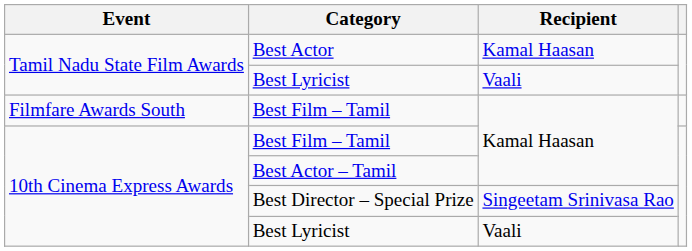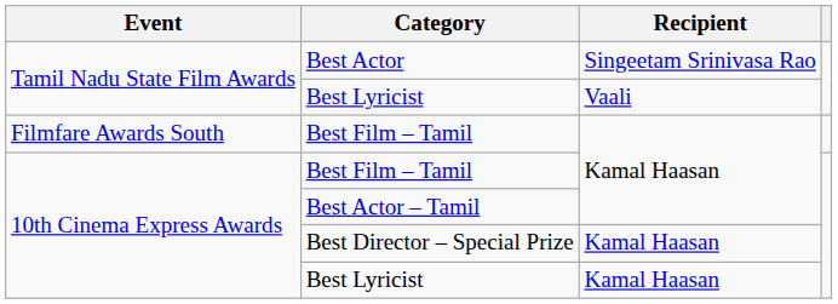Best Actor | Recipient: Kamal Haasan -> Singeetam Srinivasa Rao
Best Director – Special Prize | Recipient: Singeetam Srinivasa Rao -> Kamal Haasan
10th Cinema Express Awards / Best Lyricist | Recipient: Vaali -> Kamal Haasan
